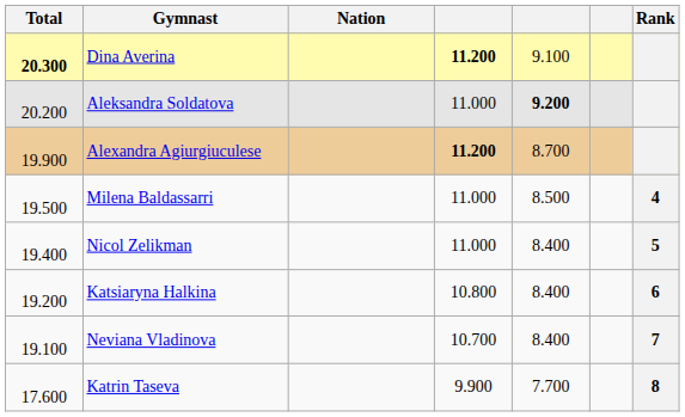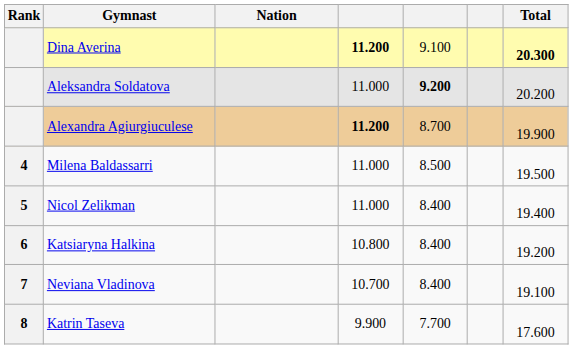columns swapped: Rank <-> Total
